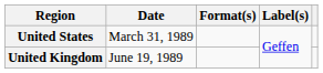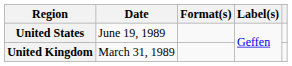United States | Date: March 31, 1989 -> June 19, 1989
United Kingdom | Date: June 19, 1989 -> March 31, 1989
